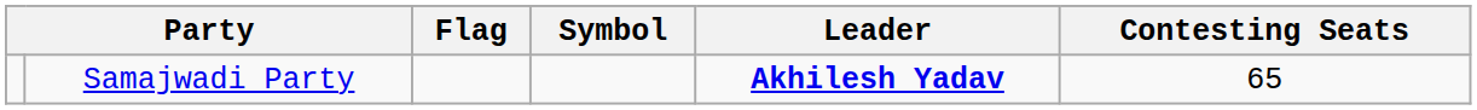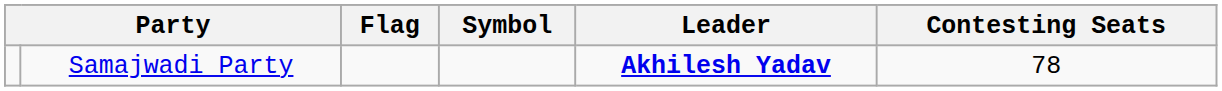Samajwadi Party | Contesting Seats: 65 -> 78
